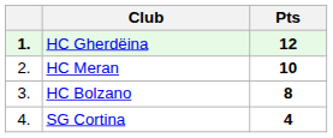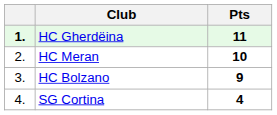HC Gherdëina | Pts: 12 -> 11
HC Bolzano | Pts: 8 -> 9
